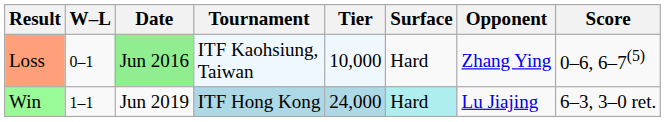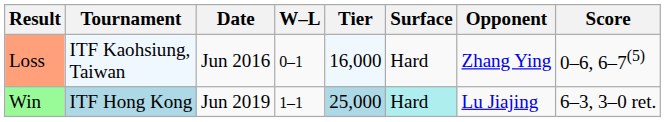columns swapped: W–L <-> Tournament
Loss | Date: lightgreen background -> no background
Loss | Tier: 10,000 -> 16,000
Win | Tier: 24,000 -> 25,000
